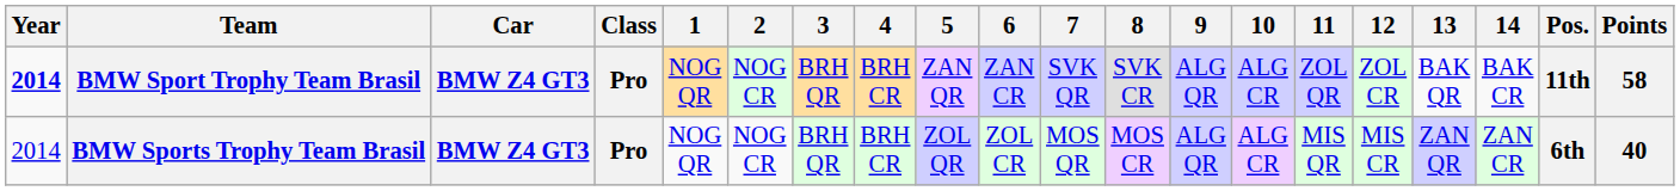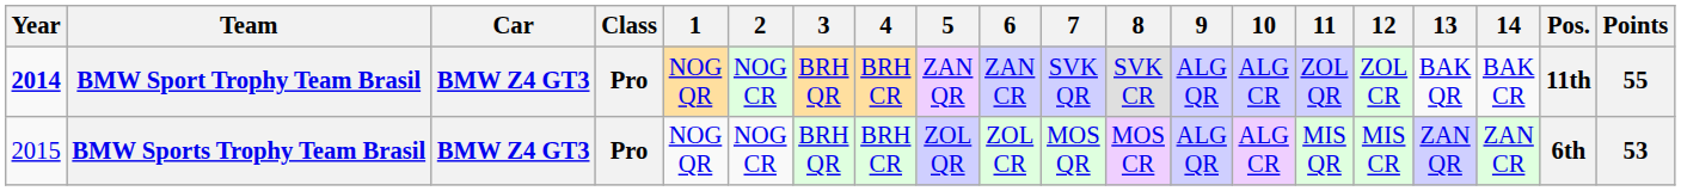BMW Sport Trophy Team Brasil | Points: 58 -> 55
BMW Sports Trophy Team Brasil | Year: 2014 -> 2015
BMW Sports Trophy Team Brasil | Points: 40 -> 53
